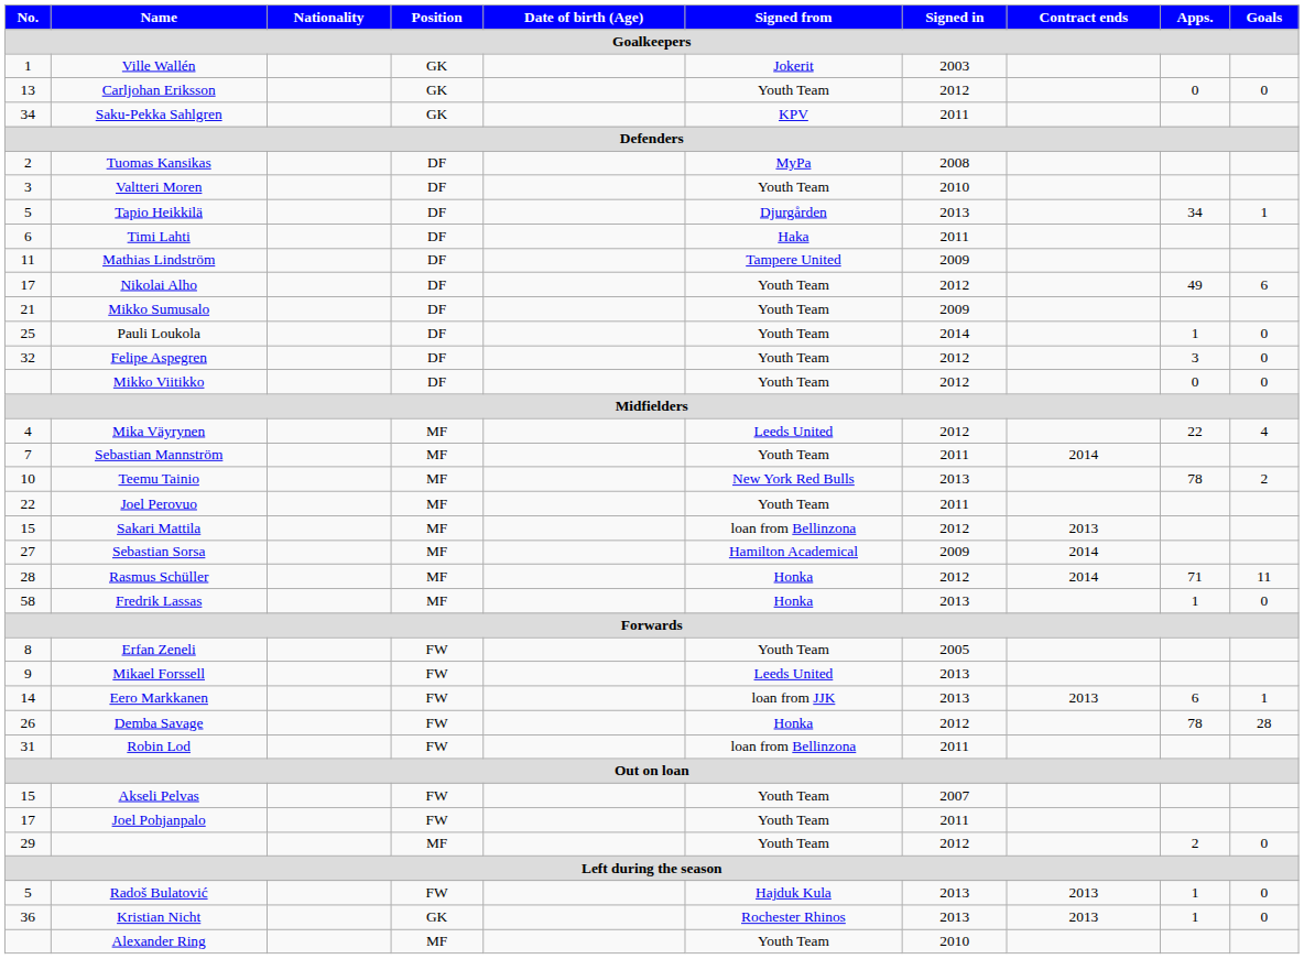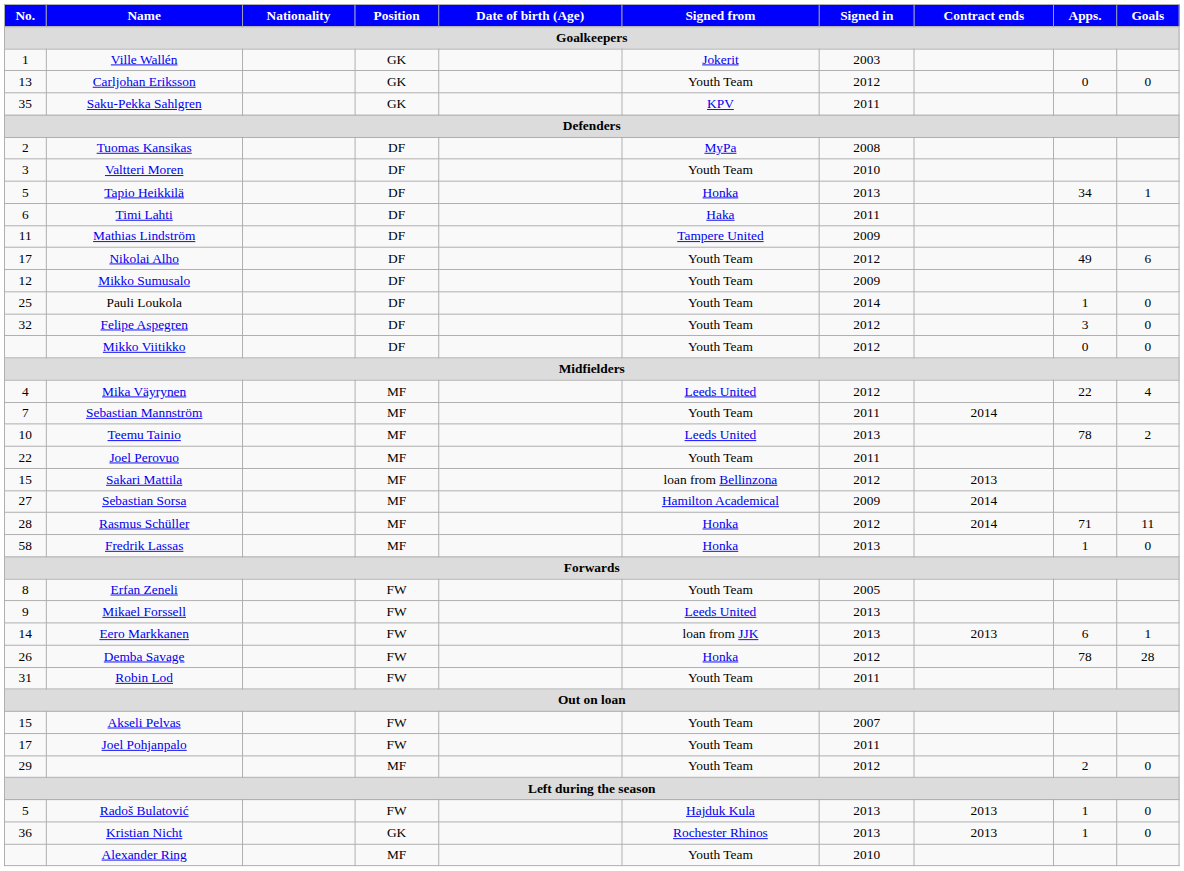Saku-Pekka Sahlgren | No.: 34 -> 35
Tapio Heikkilä | Signed from: Djurgården -> Honka
Mikko Sumusalo | No.: 21 -> 12
Teemu Tainio | Signed from: New York Red Bulls -> Leeds United
Robin Lod | Signed from: loan from Bellinzona -> Youth Team
